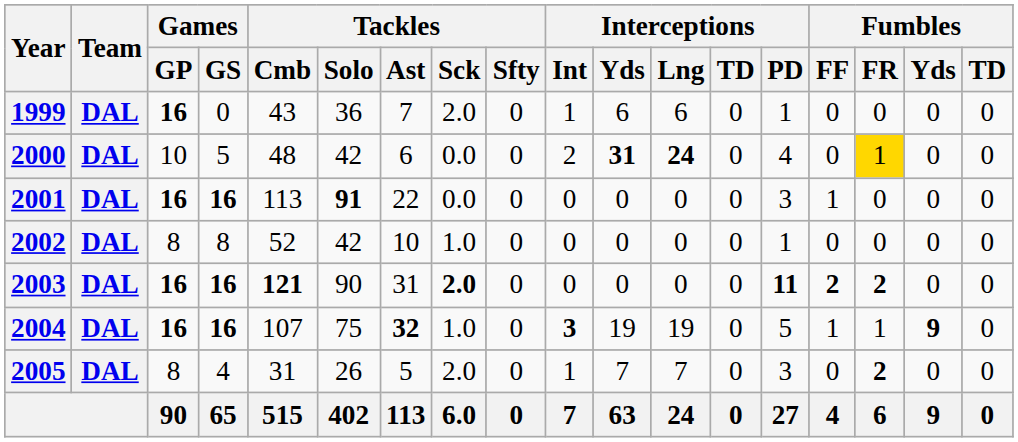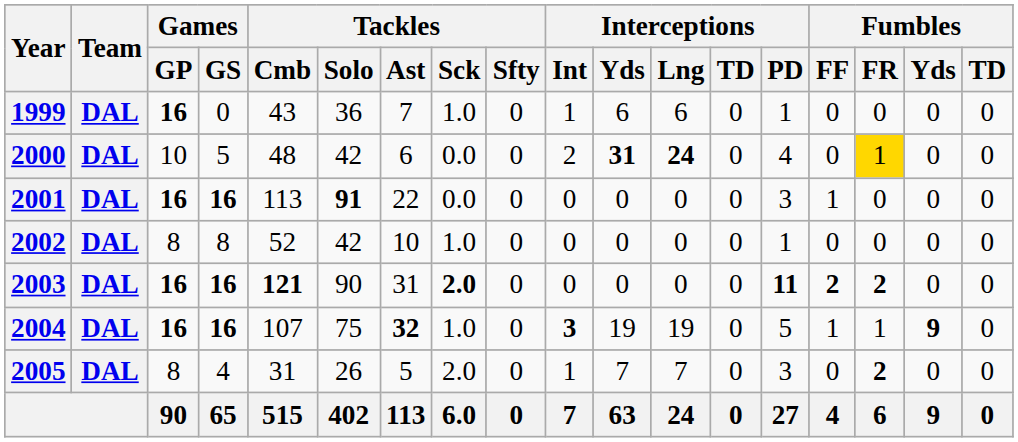1999 | Tackles / Sck: 2.0 -> 1.0
